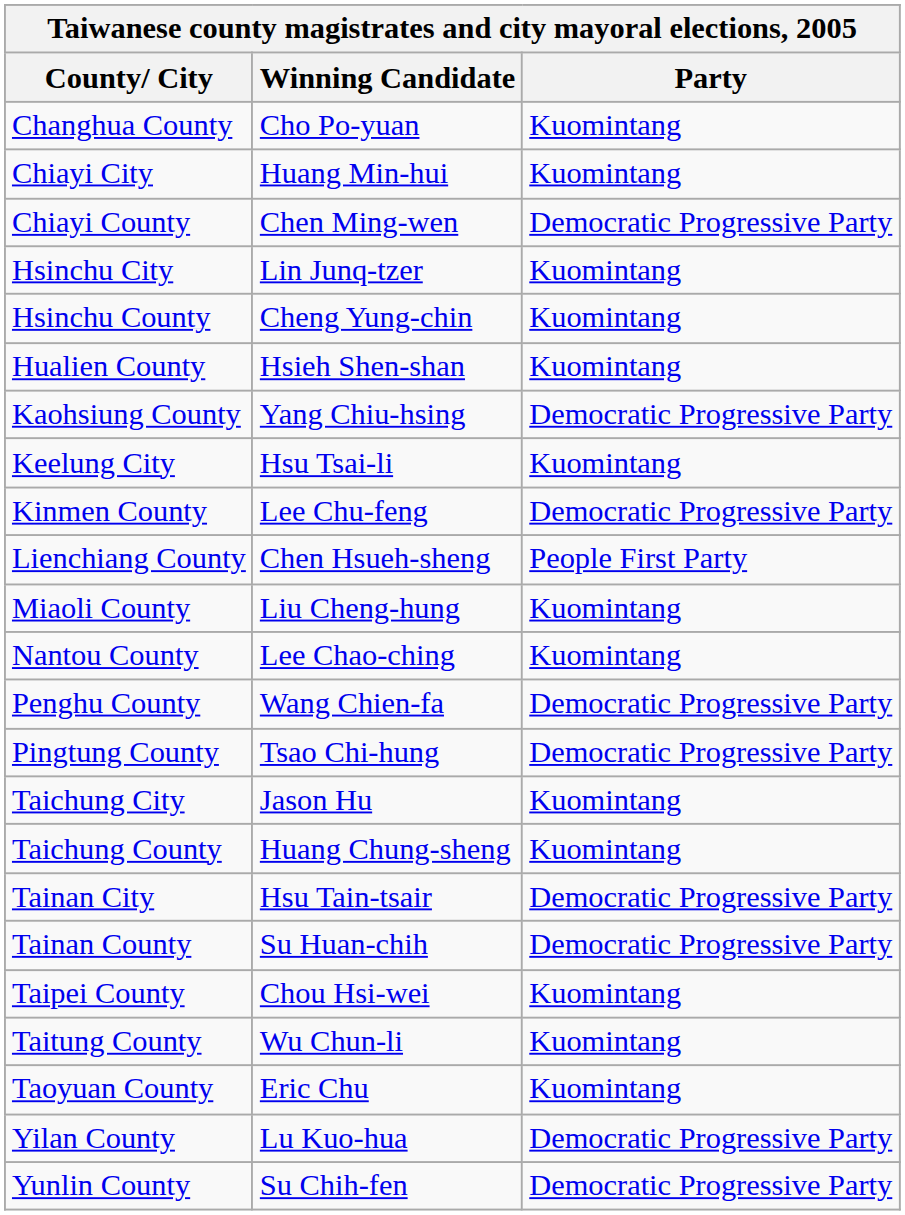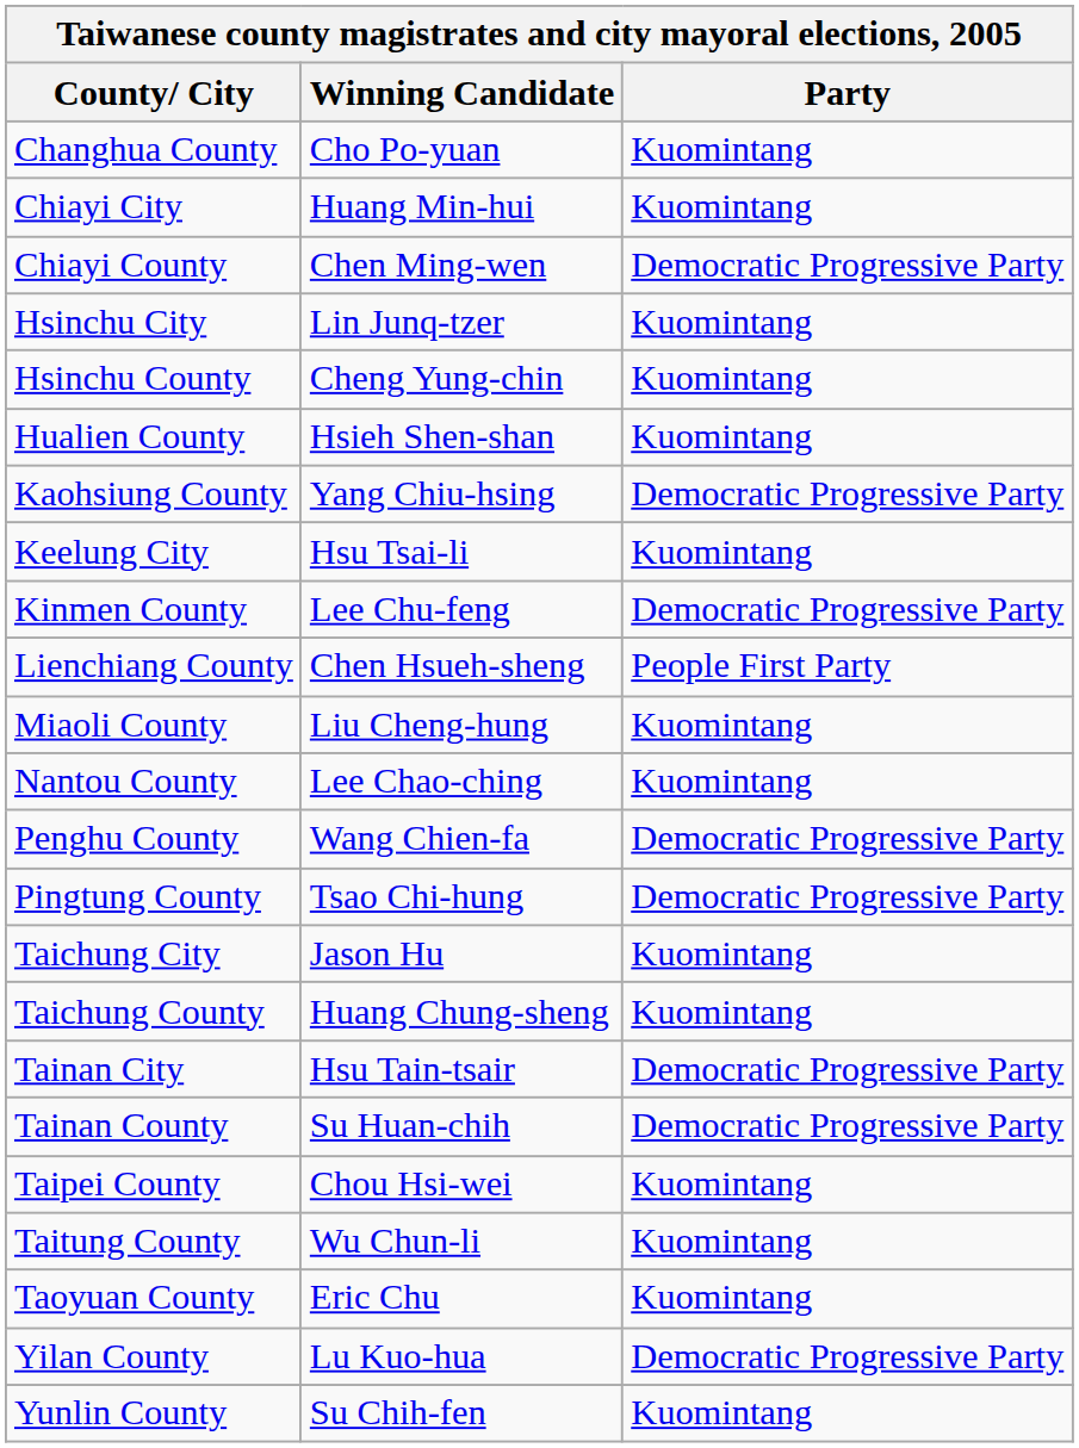Yunlin County | Party: Democratic Progressive Party -> Kuomintang
